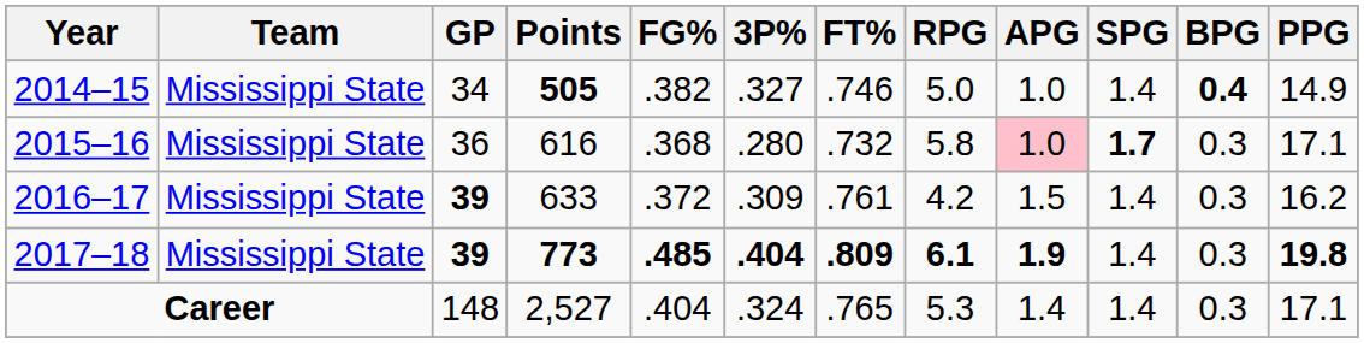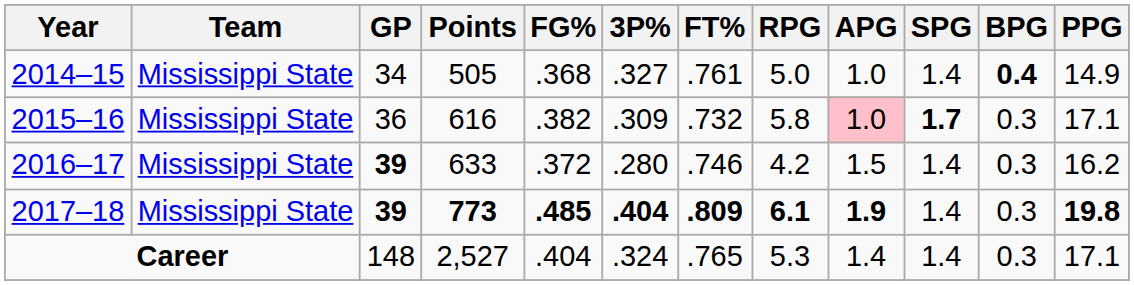2014–15 | Points: bold -> normal
2014–15 | FG%: .382 -> .368
2014–15 | FT%: .746 -> .761
2015–16 | FG%: .368 -> .382
2015–16 | 3P%: .280 -> .309
2016–17 | 3P%: .309 -> .280
2016–17 | FT%: .761 -> .746
